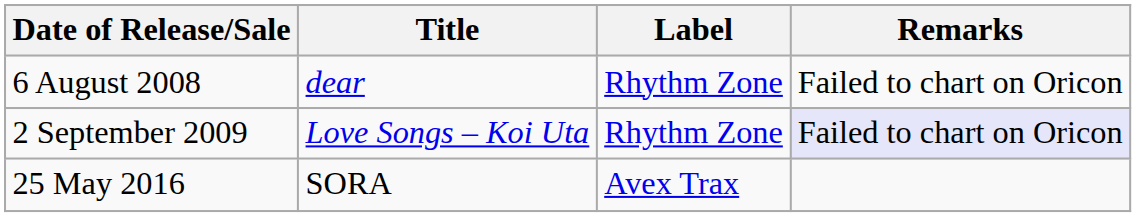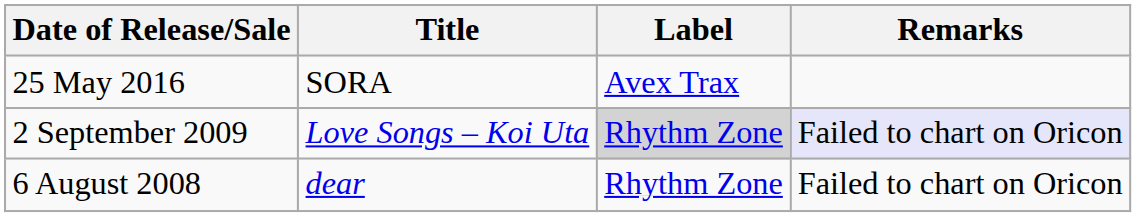rows swapped: 6 August 2008 <-> 25 May 2016
2 September 2009 | Label: no background -> lightgrey background
